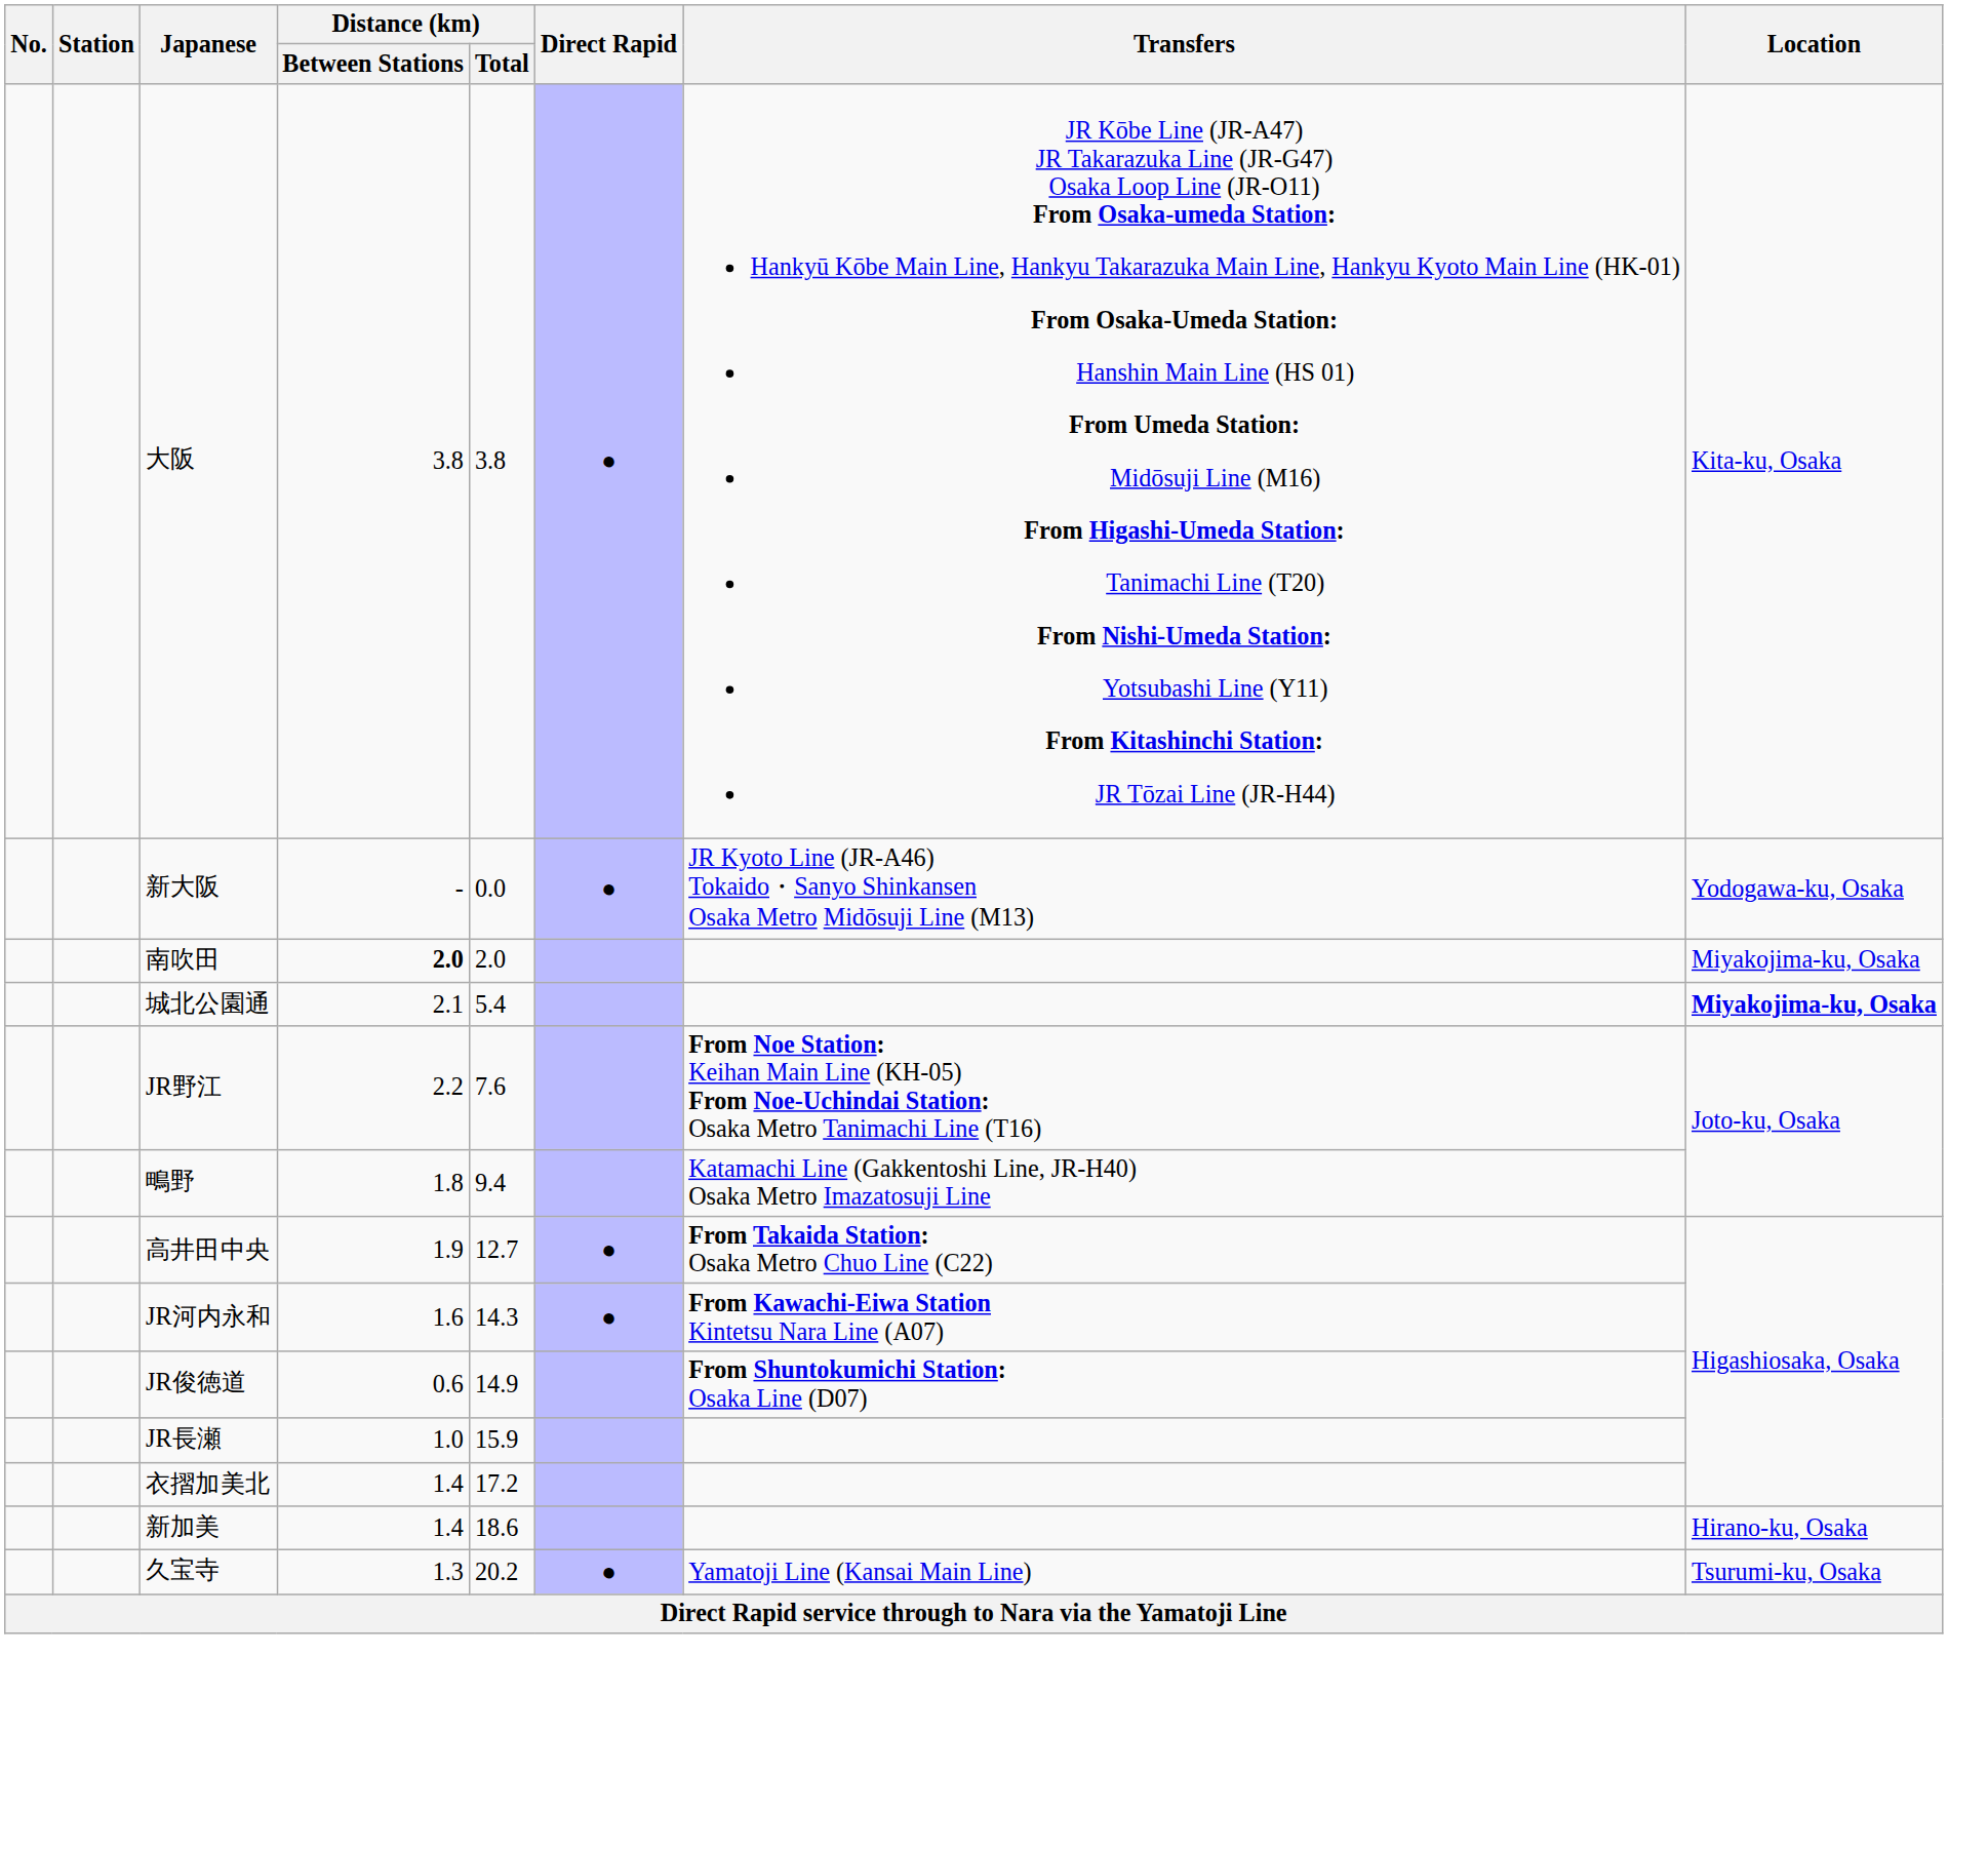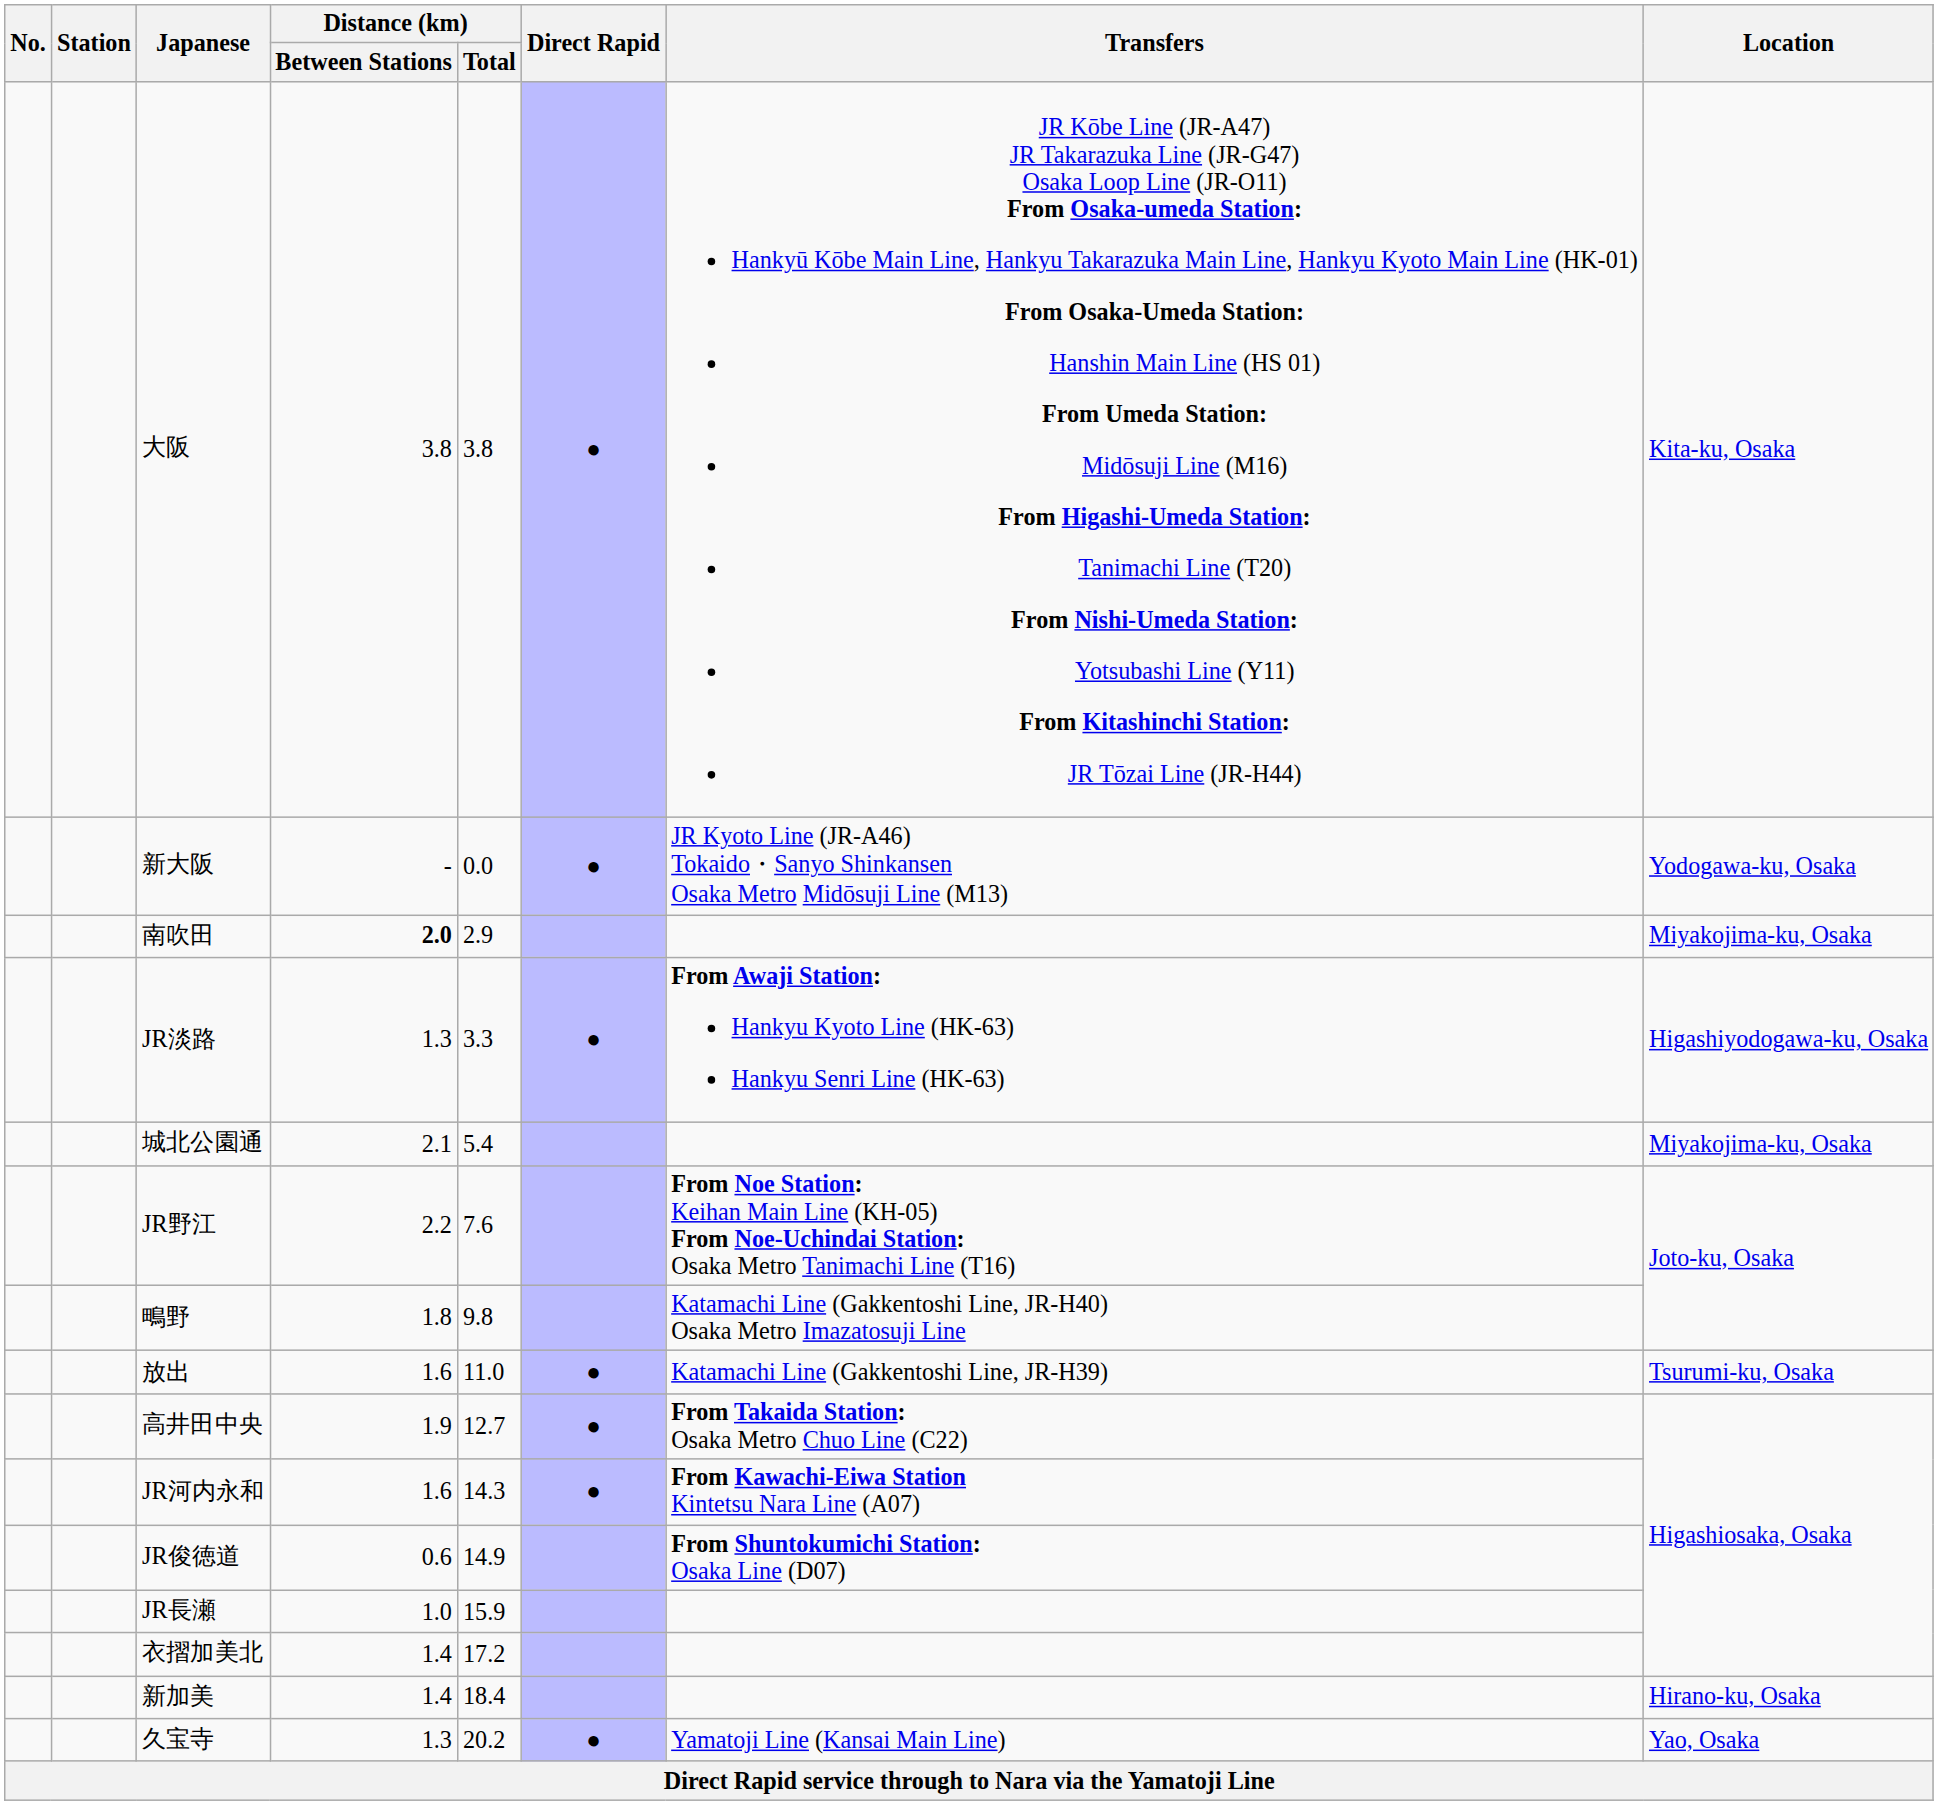南吹田 | Distance (km) / Total: 2.0 -> 2.9
+ row: JR淡路 | 1.3 | 3.3 | ● | From Awaji Station: Hankyu Kyoto Line (HK-63) Hankyu Senri Line (HK-63) | Higashiyodogawa-ku, Osaka
城北公園通 | Location: bold -> normal
鴫野 | Distance (km) / Total: 9.4 -> 9.8
+ row: 放出 | 1.6 | 11.0 | ● | Katamachi Line (Gakkentoshi Line, JR-H39) | Tsurumi-ku, Osaka
新加美 | Distance (km) / Total: 18.6 -> 18.4
久宝寺 | Location: Tsurumi-ku, Osaka -> Yao, Osaka
